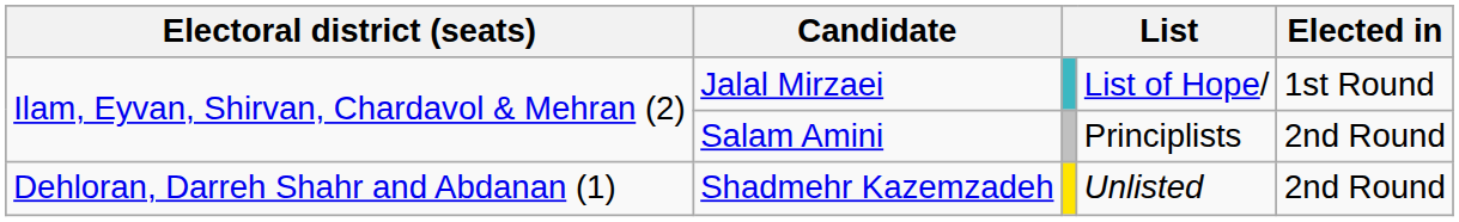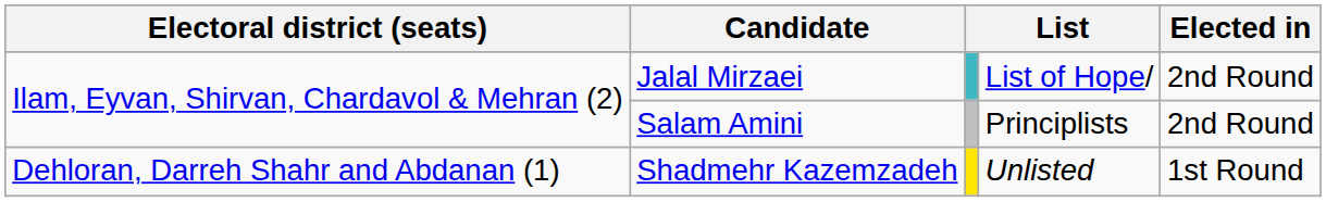Jalal Mirzaei | Elected in: 1st Round -> 2nd Round
Shadmehr Kazemzadeh | Elected in: 2nd Round -> 1st Round
